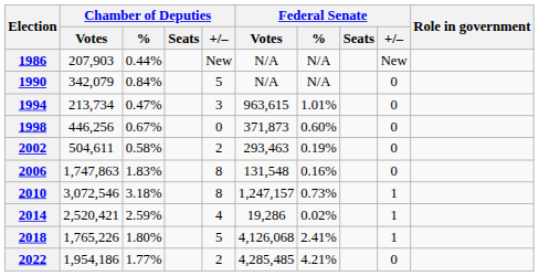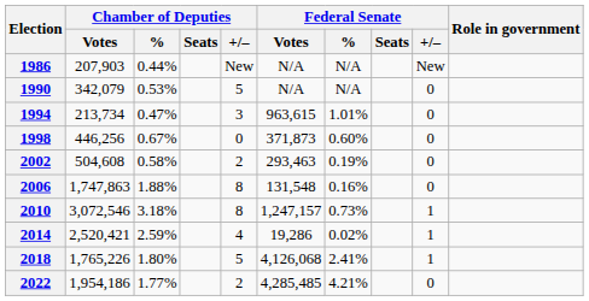1990 | Chamber of Deputies / %: 0.84% -> 0.53%
2002 | Chamber of Deputies / Votes: 504,611 -> 504,608
2006 | Chamber of Deputies / %: 1.83% -> 1.88%
